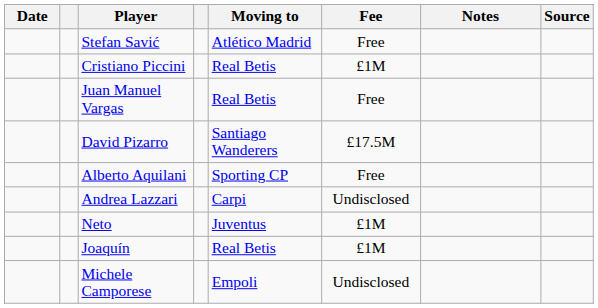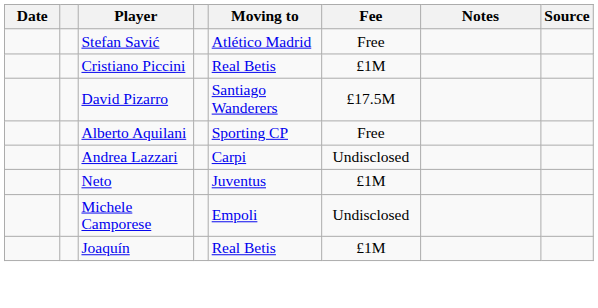- row: Juan Manuel Vargas | Real Betis | Free
rows swapped: Michele Camporese <-> Joaquín
